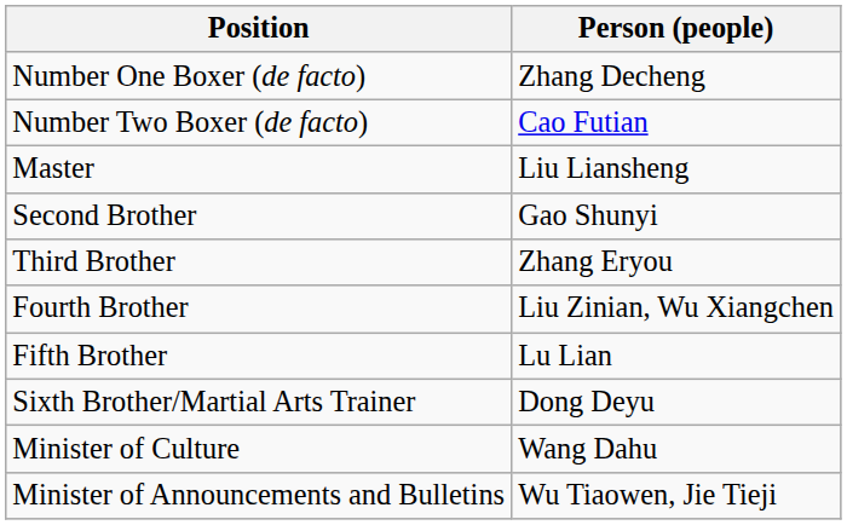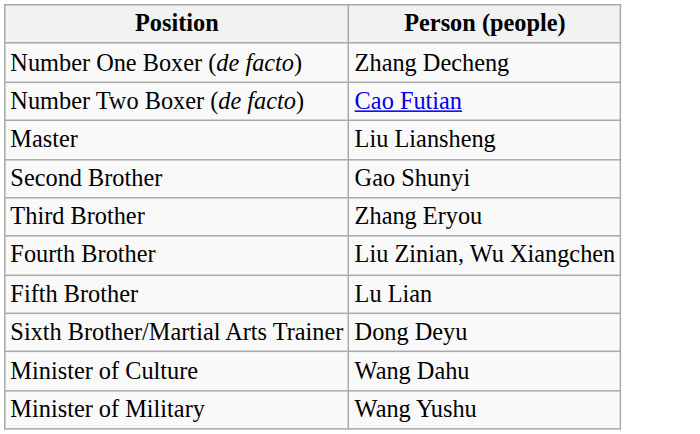+ row: Minister of Military | Wang Yushu
- row: Minister of Announcements and Bulletins | Wu Tiaowen, Jie Tieji
